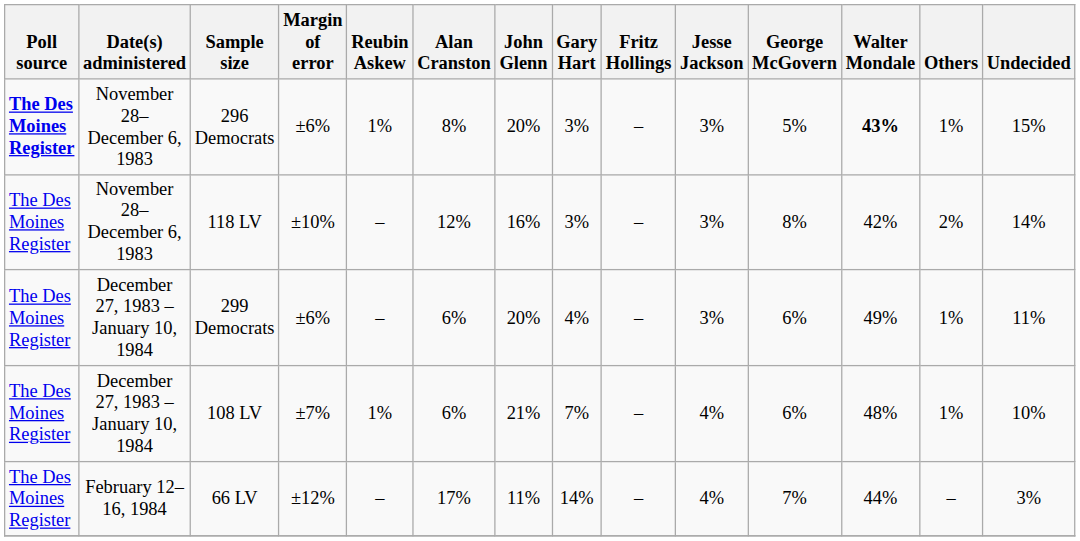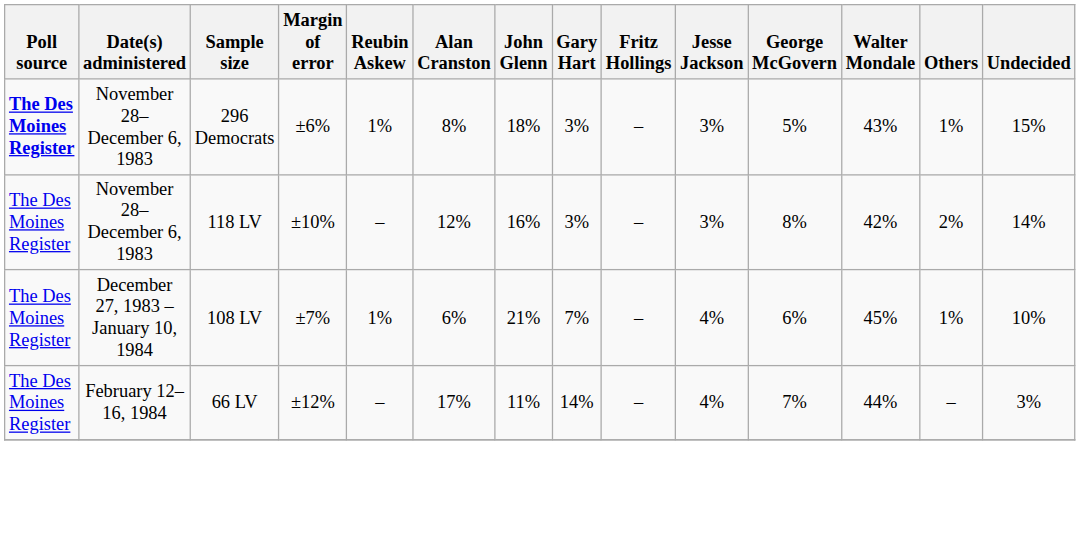296 Democrats | John Glenn: 20% -> 18%
296 Democrats | Walter Mondale: bold -> normal
- row: The Des Moines Register | December 27, 1983 – January 10, 1984 | 299 Democrats | ±6% | – | 6% | 20% | 4% | – | 3% | 6% | 49% | 1% | 11%
108 LV | Walter Mondale: 48% -> 45%
